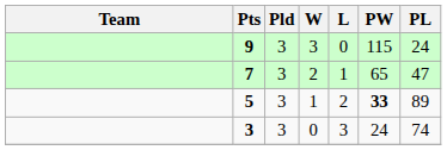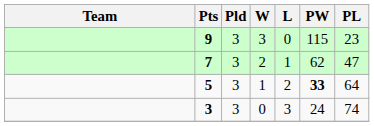9 | PL: 24 -> 23
7 | PW: 65 -> 62
5 | PL: 89 -> 64
